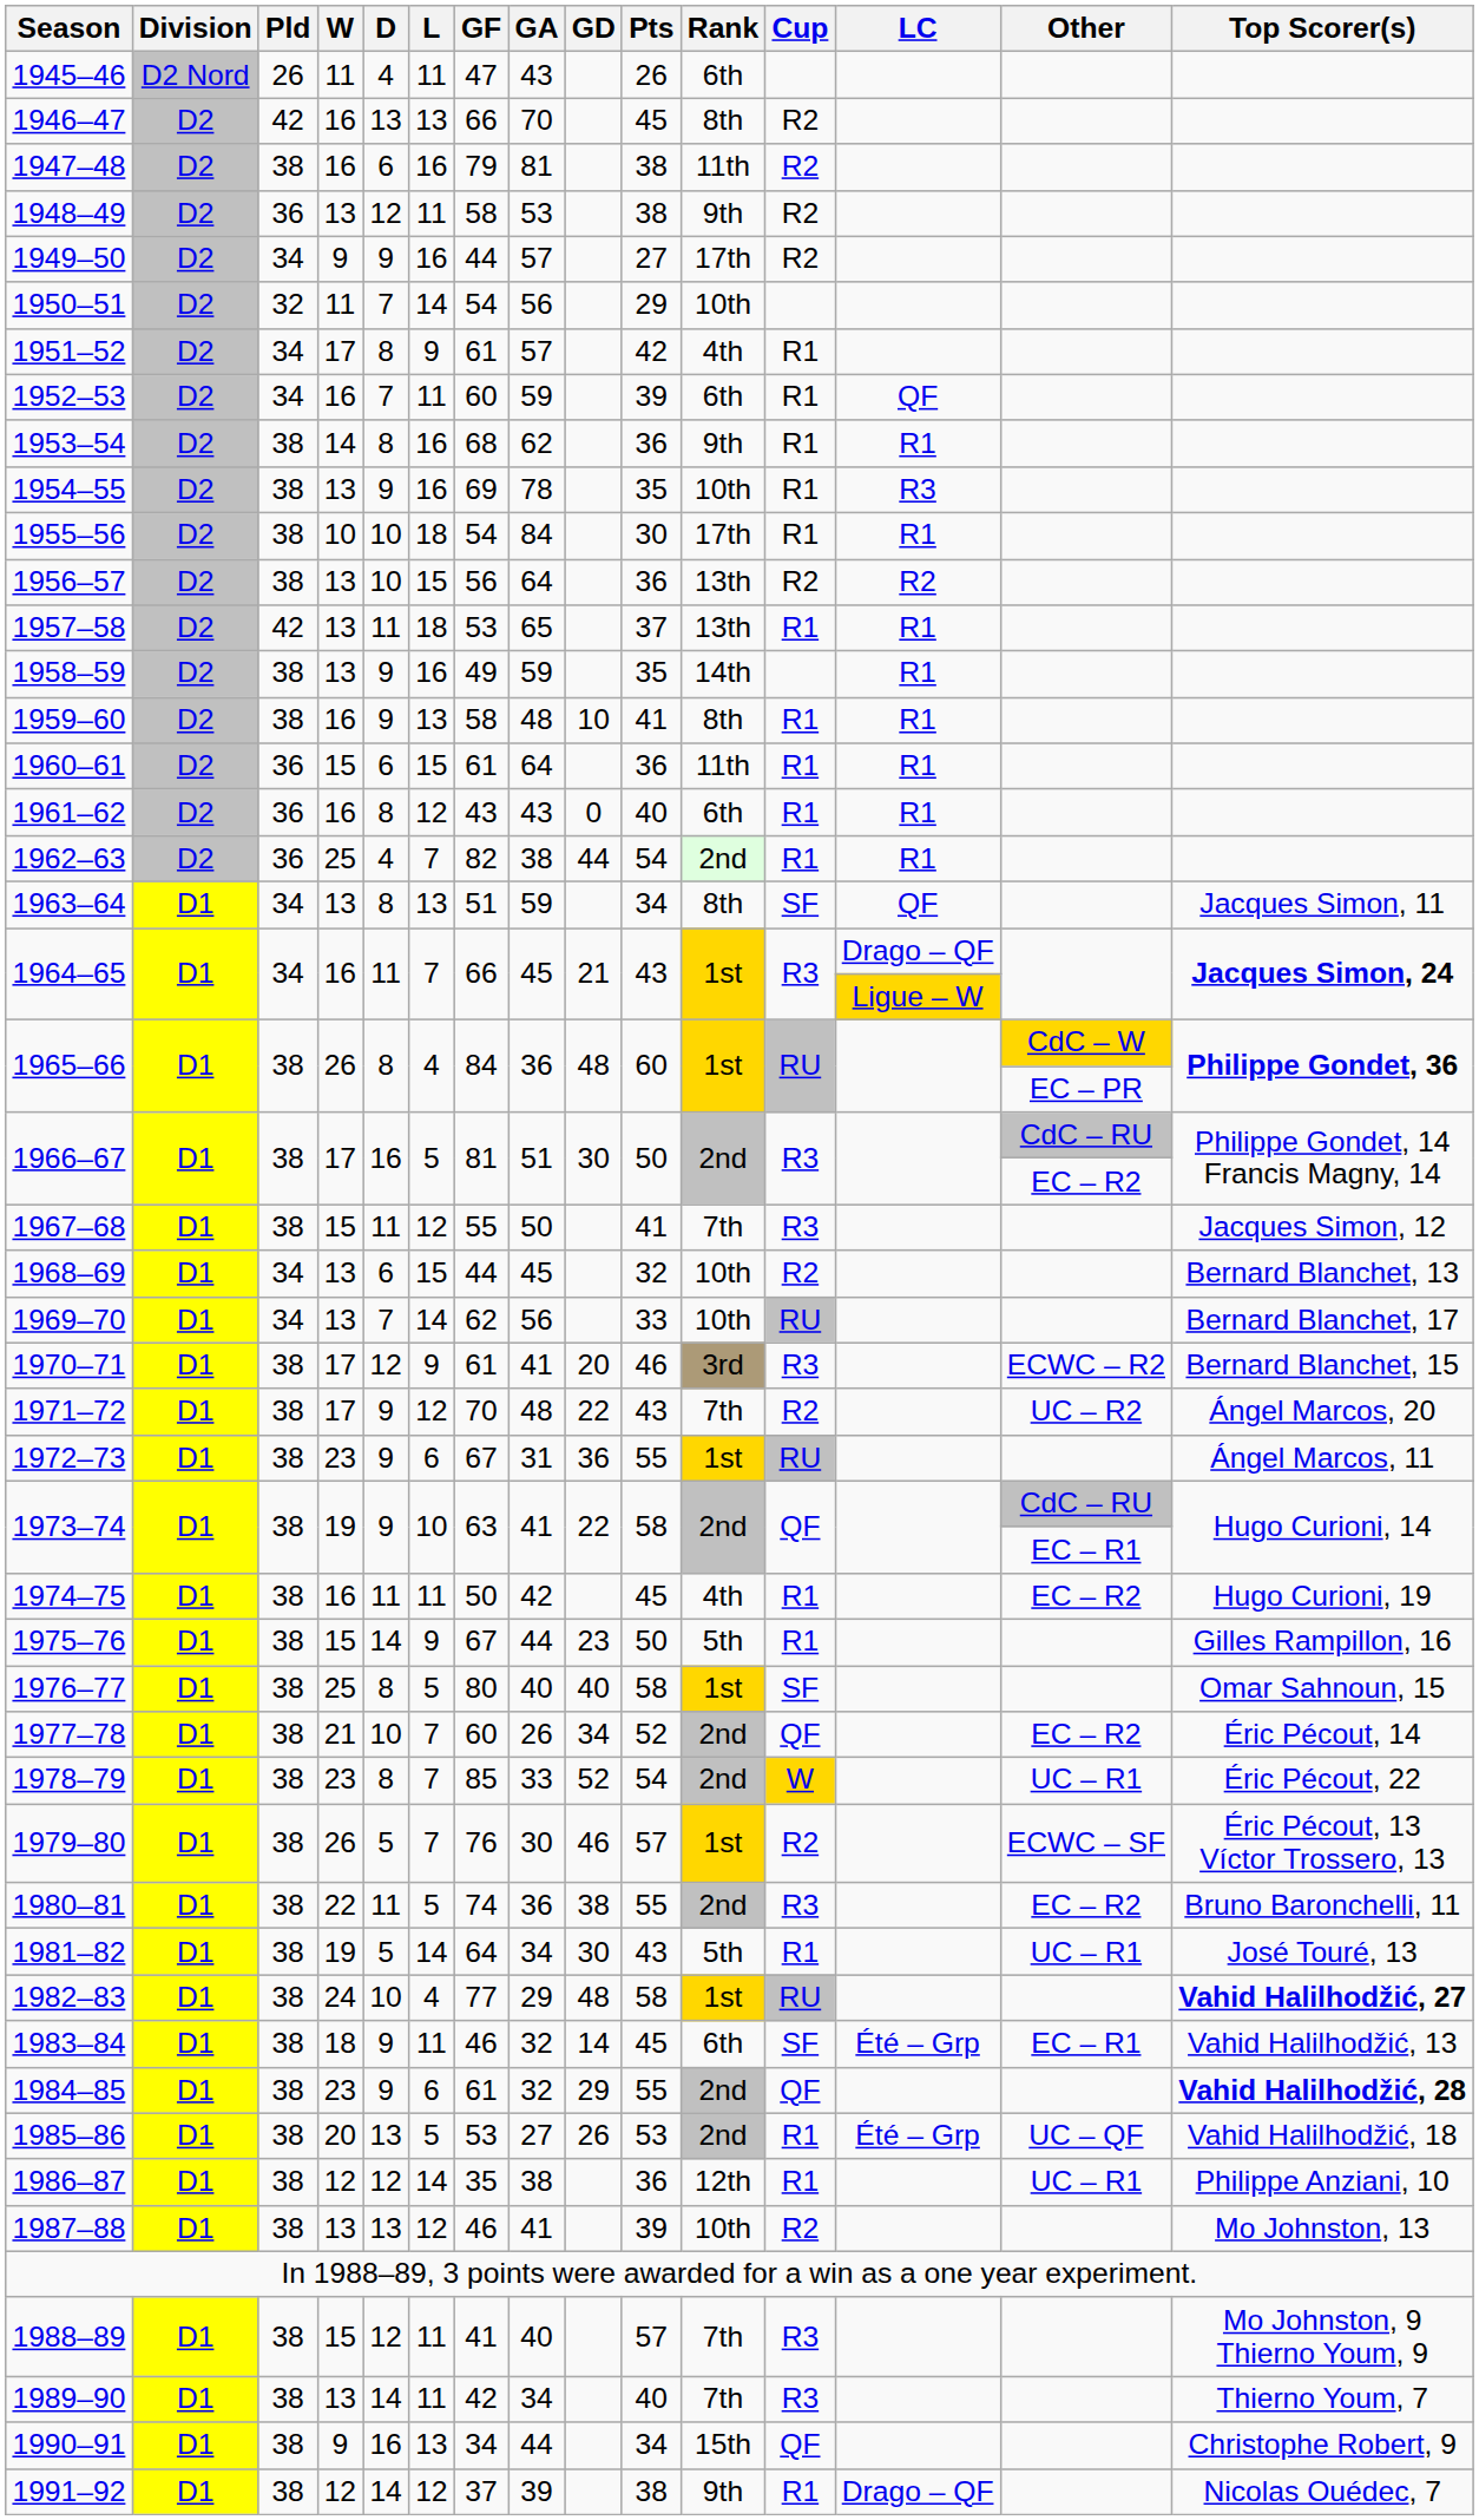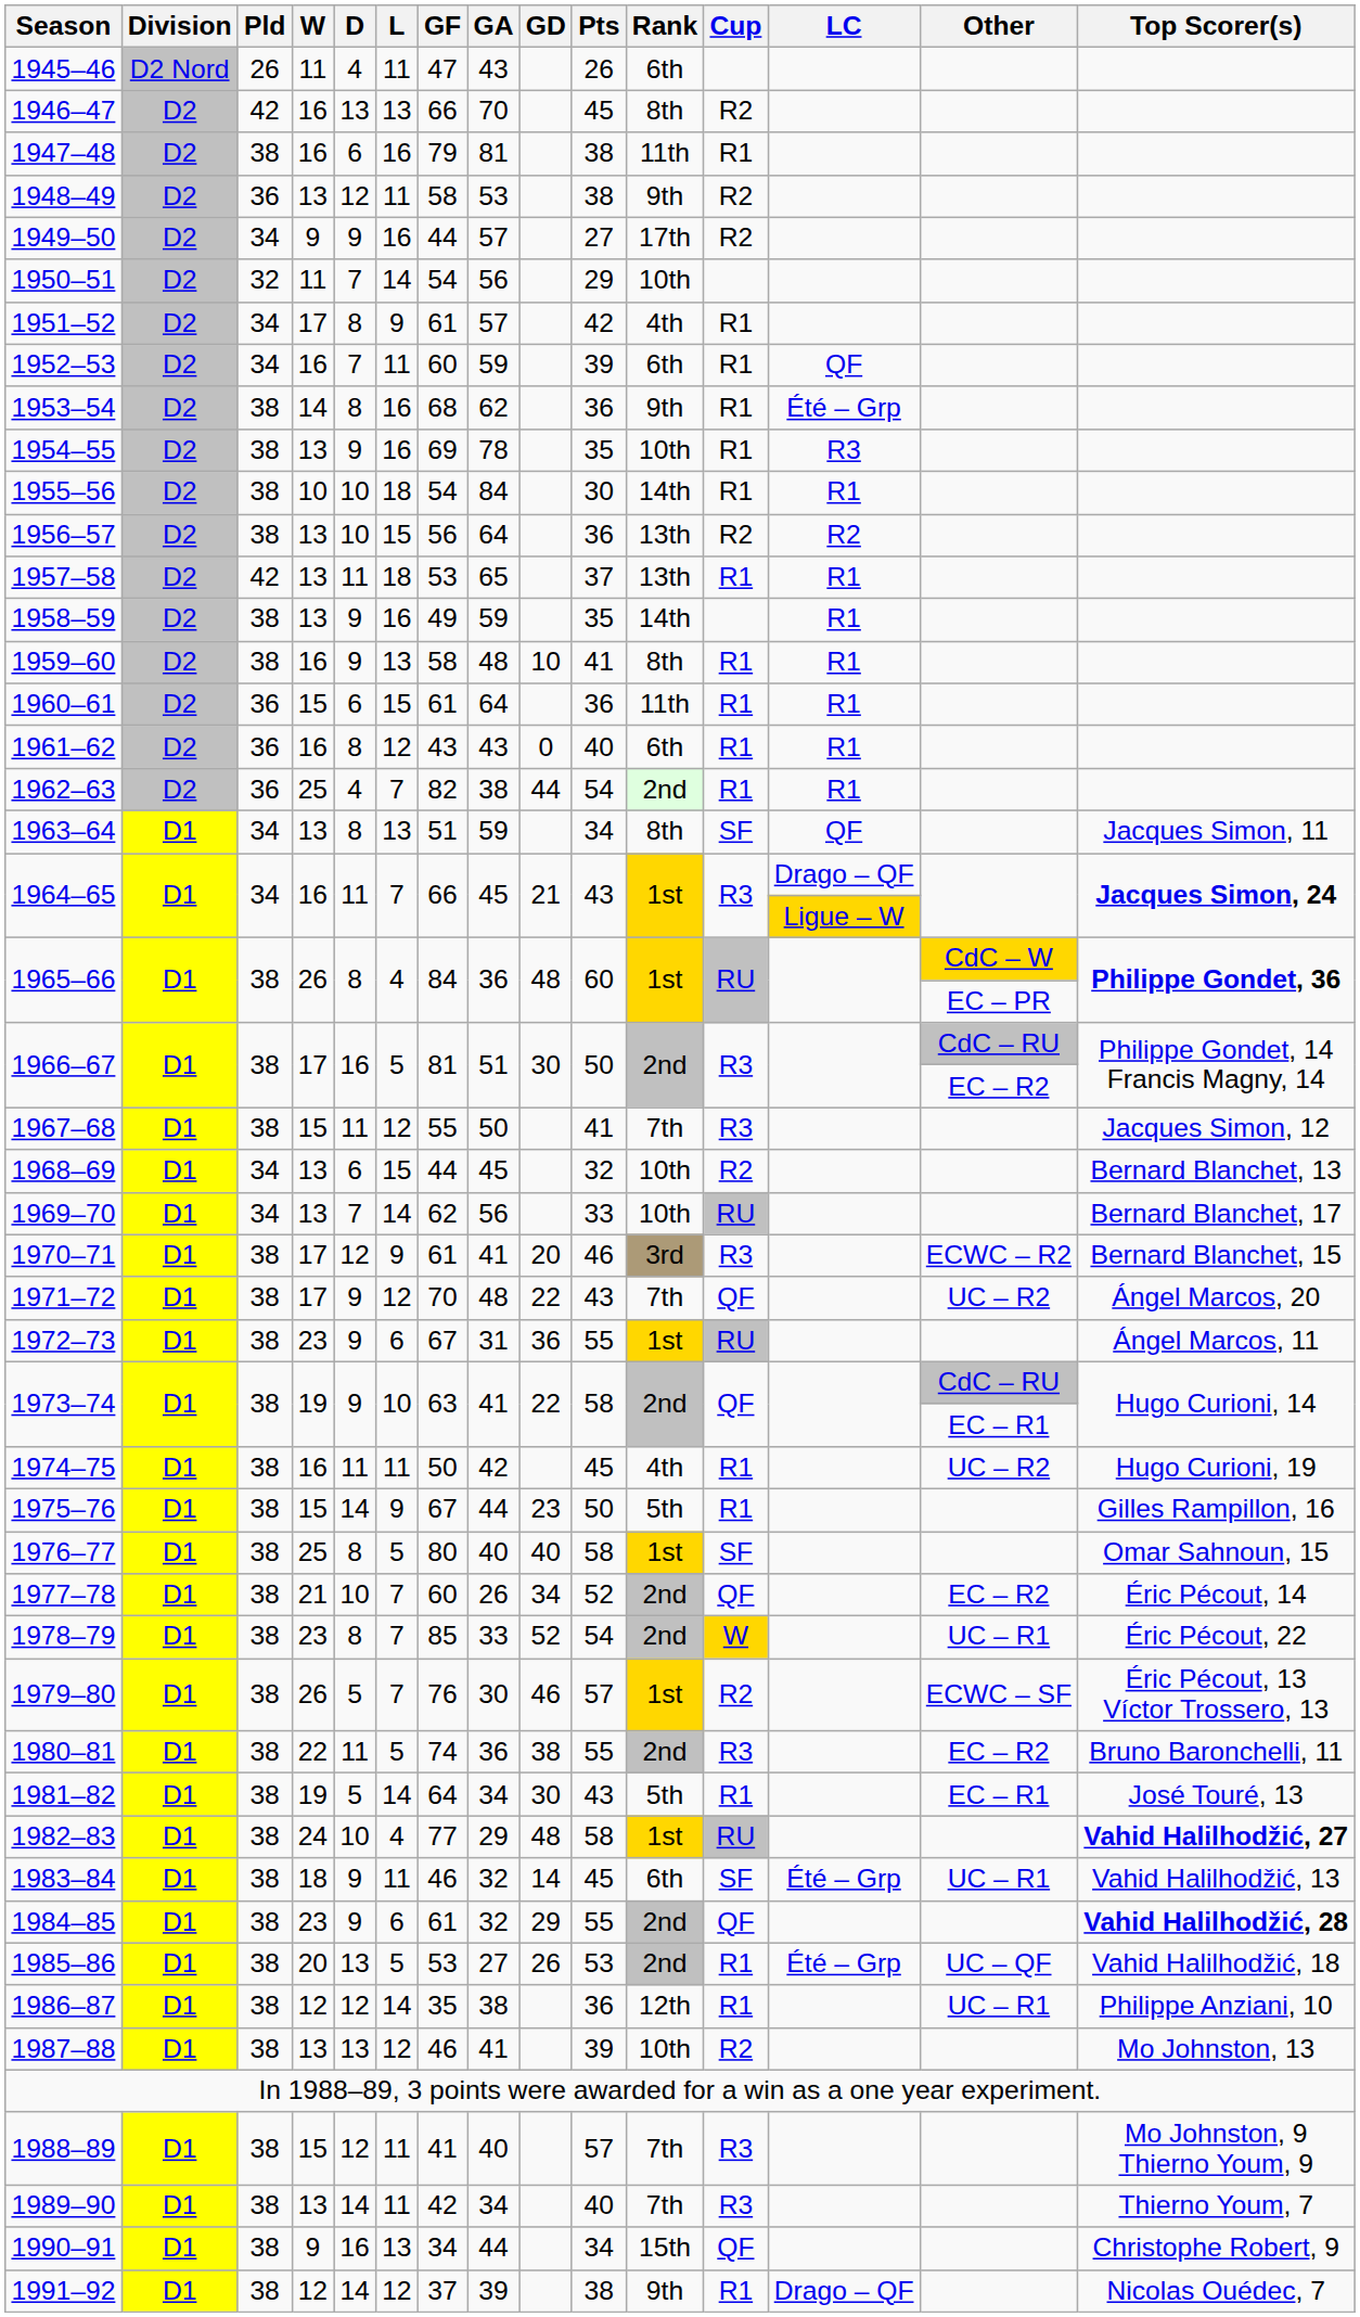1947–48 | Cup: R2 -> R1
1953–54 | LC: R1 -> Été – Grp
1955–56 | Rank: 17th -> 14th
1971–72 | Cup: R2 -> QF
1974–75 | Other: EC – R2 -> UC – R2
1981–82 | Other: UC – R1 -> EC – R1
1983–84 | Other: EC – R1 -> UC – R1
